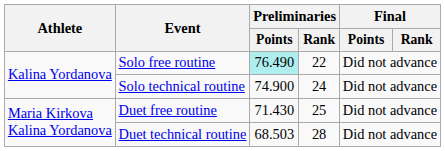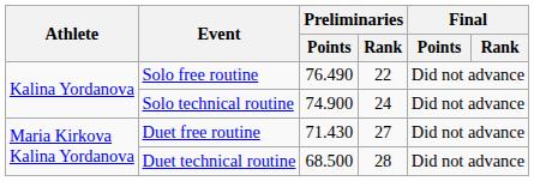Solo free routine | Preliminaries / Points: paleturquoise background -> no background
Duet free routine | Preliminaries / Rank: 25 -> 27
Duet technical routine | Preliminaries / Points: 68.503 -> 68.500
